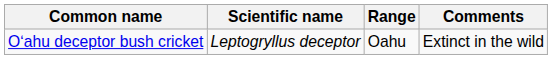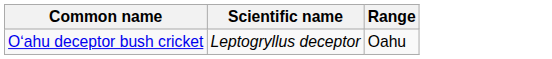- column: Comments | Extinct in the wild
